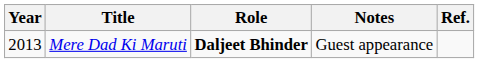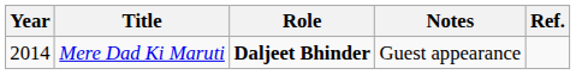Mere Dad Ki Maruti | Year: 2013 -> 2014
